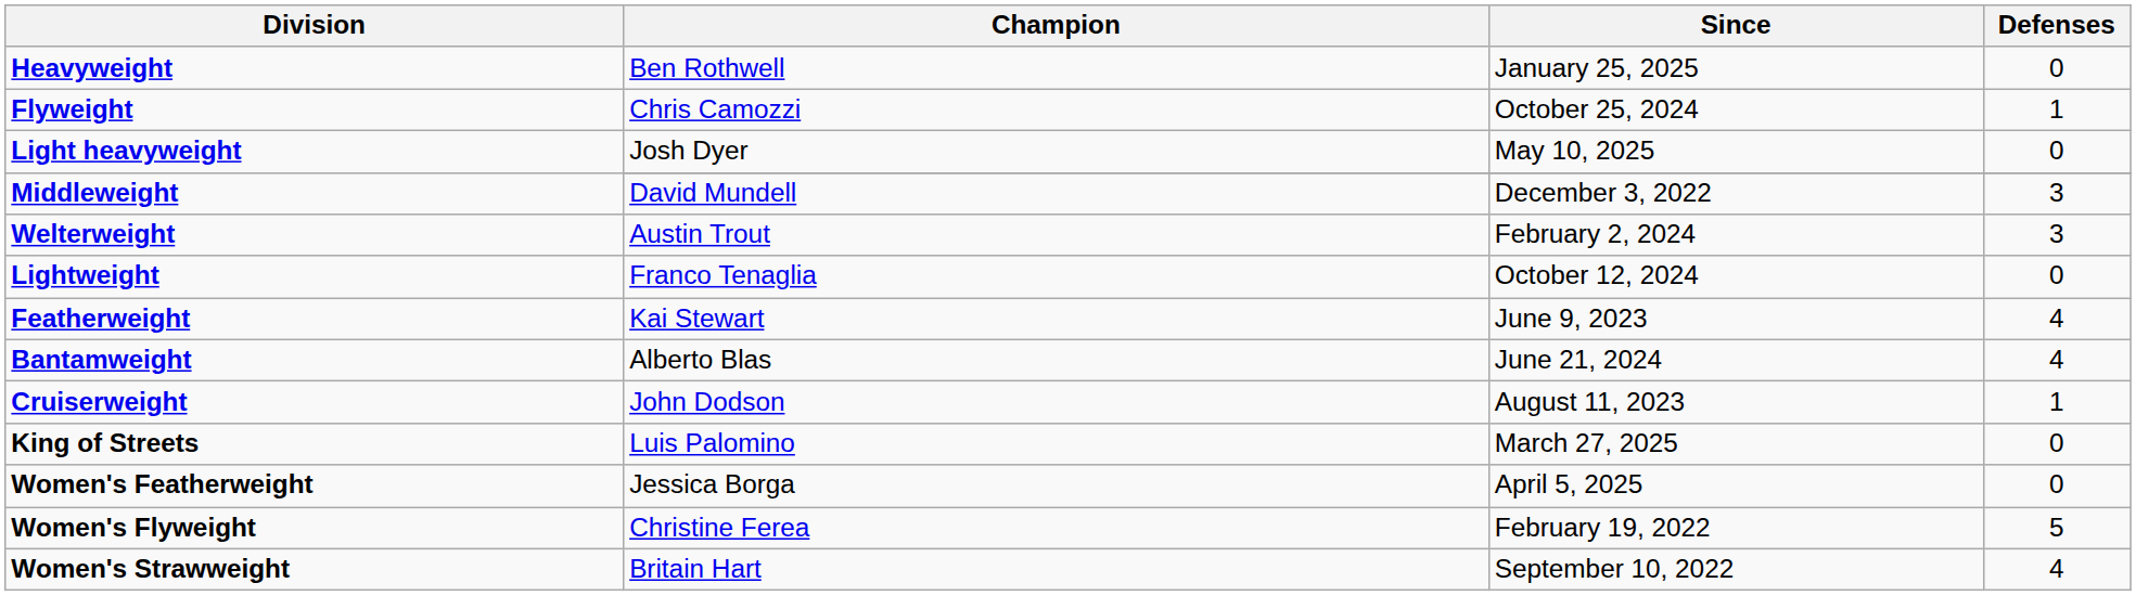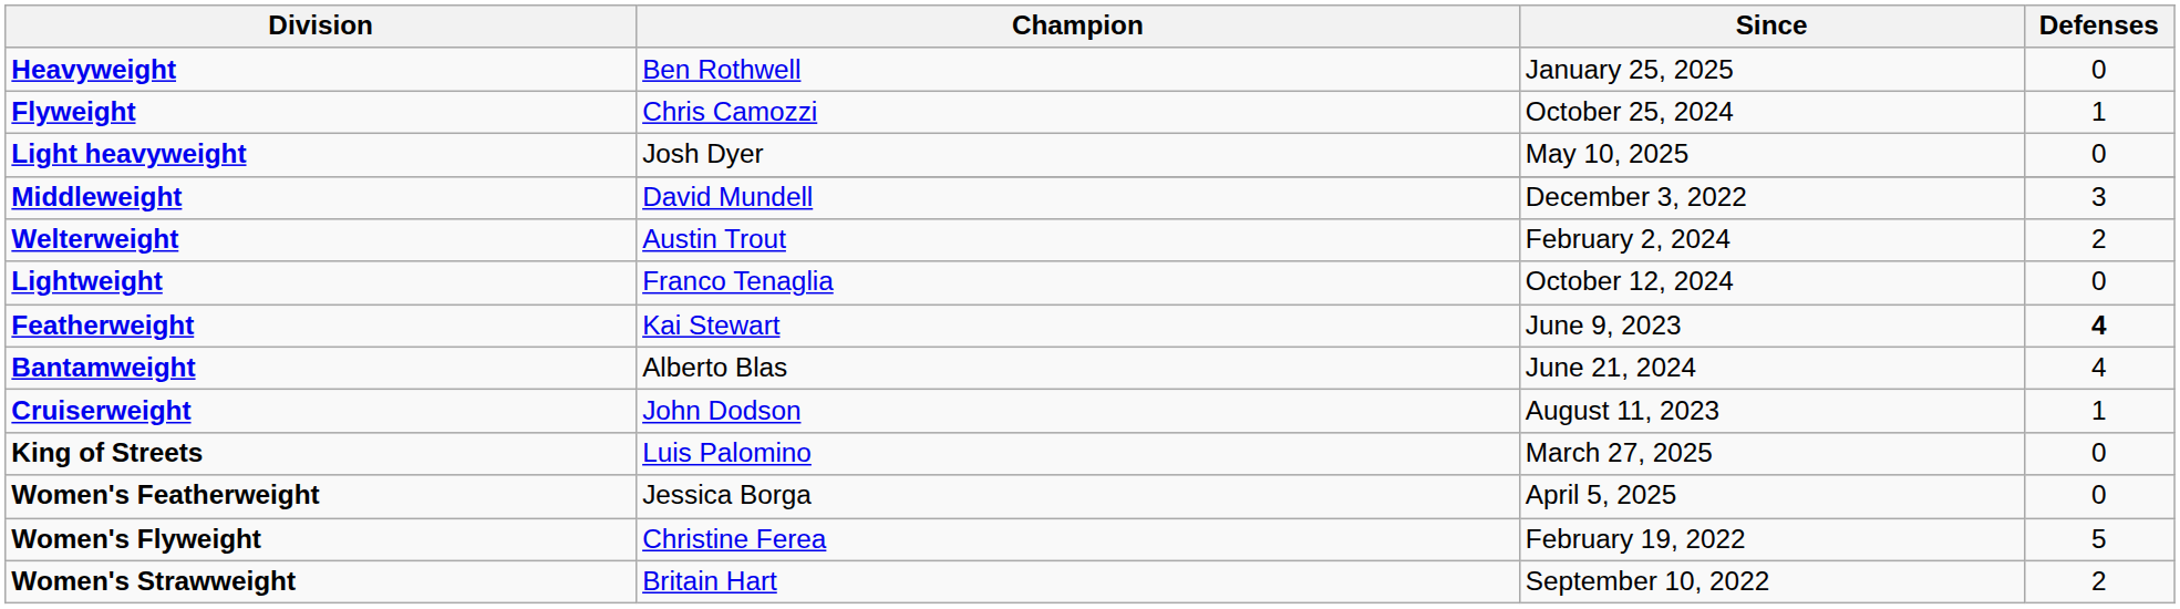Austin Trout | Defenses: 3 -> 2
Kai Stewart | Defenses: normal -> bold
Britain Hart | Defenses: 4 -> 2
